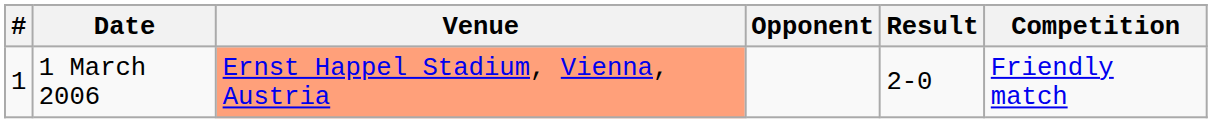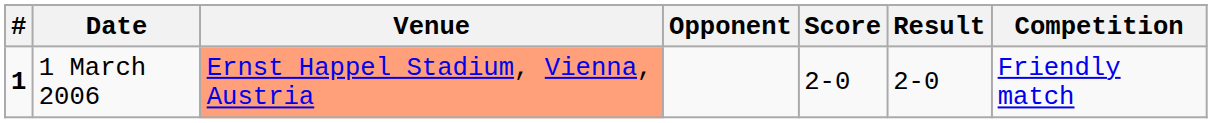+ column: Score | 2-0
1 March 2006 | #: normal -> bold
